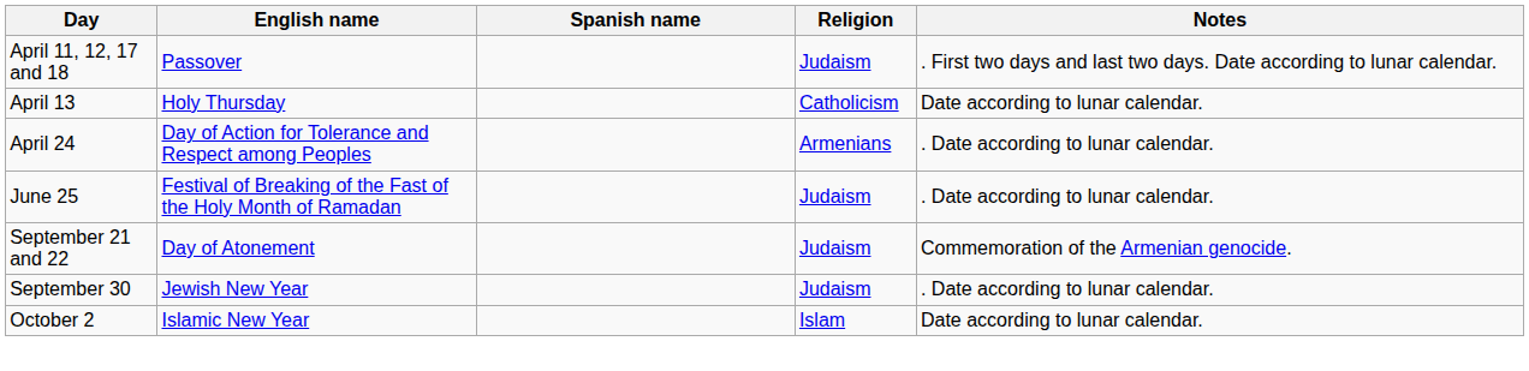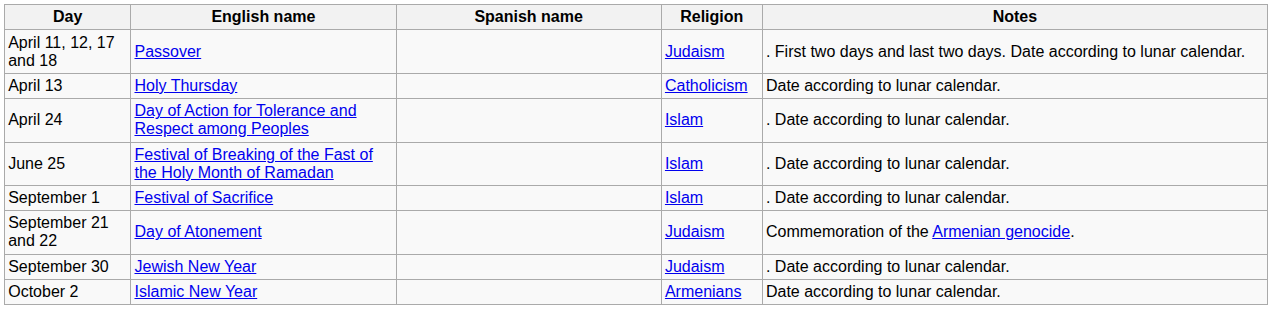April 24 | Religion: Armenians -> Islam
June 25 | Religion: Judaism -> Islam
+ row: September 1 | Festival of Sacrifice | Islam | . Date according to lunar calendar.
October 2 | Religion: Islam -> Armenians
